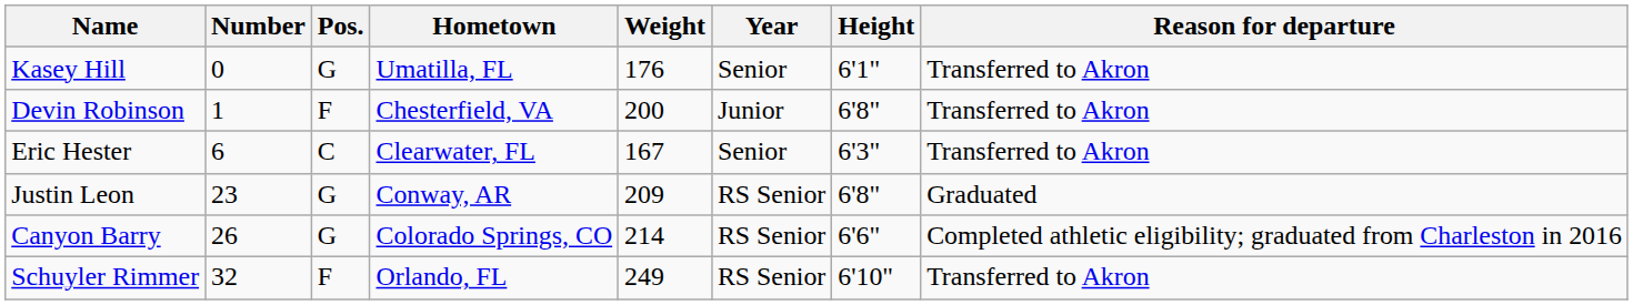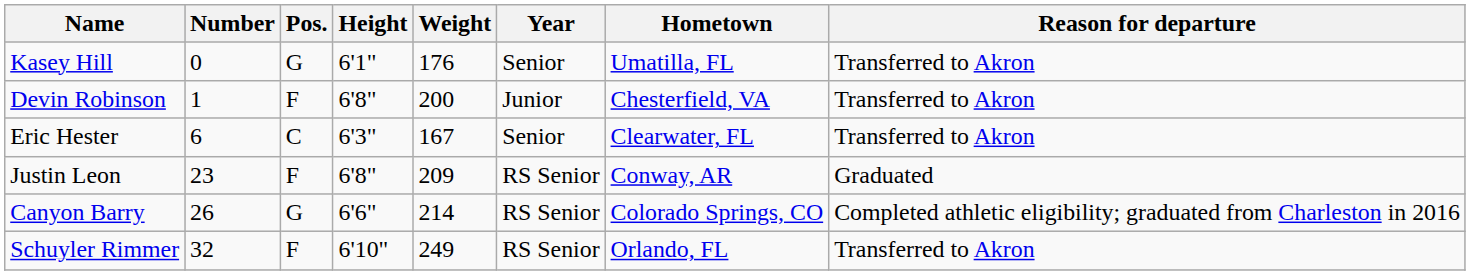columns swapped: Height <-> Hometown
Justin Leon | Pos.: G -> F
